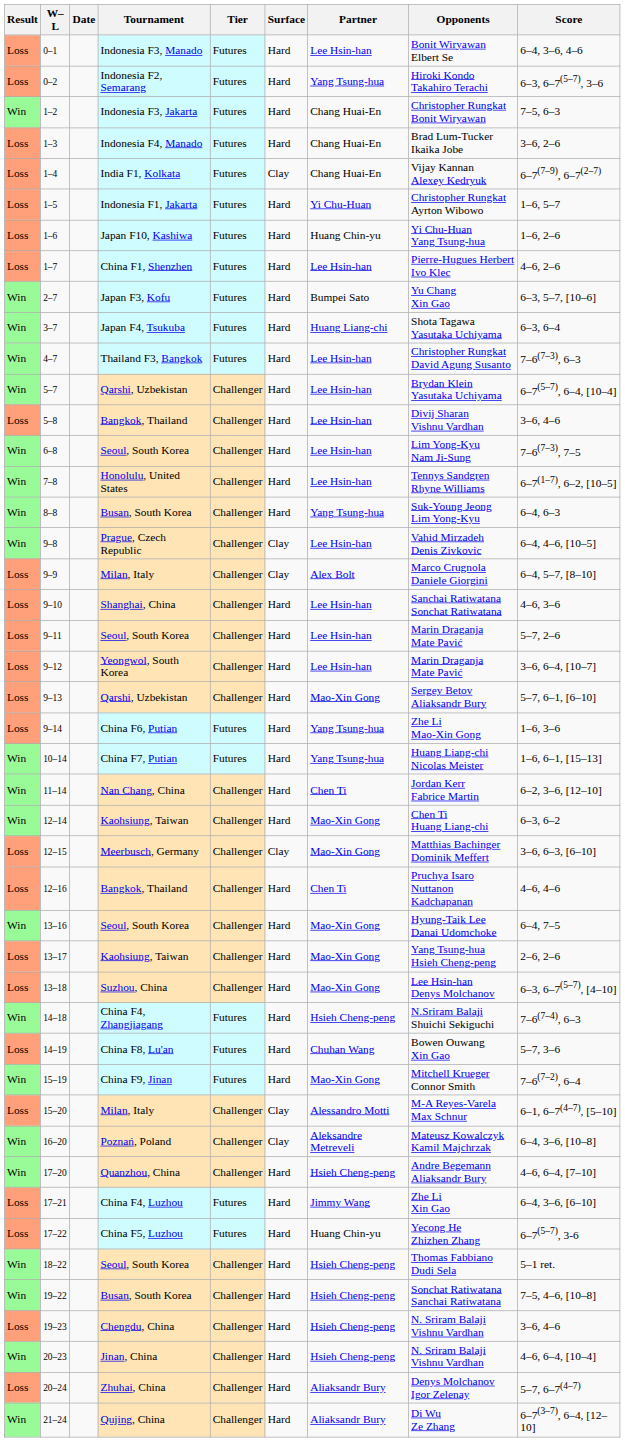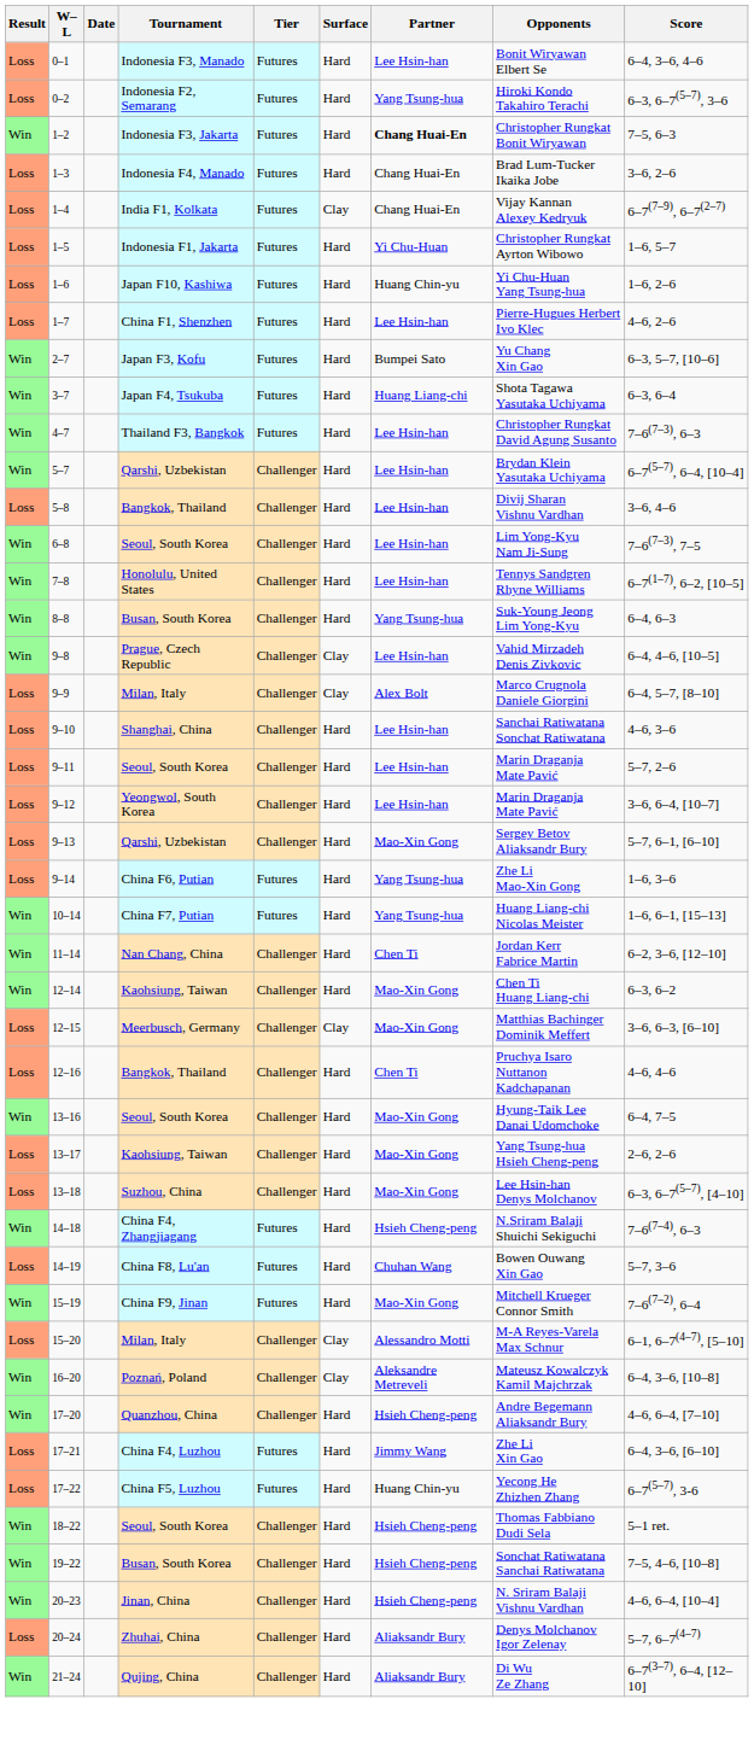1–2 | Partner: normal -> bold
- row: Loss | 19–23 | Chengdu, China | Challenger | Hard | Hsieh Cheng-peng | N. Sriram Balaji Vishnu Vardhan | 3–6, 4–6
